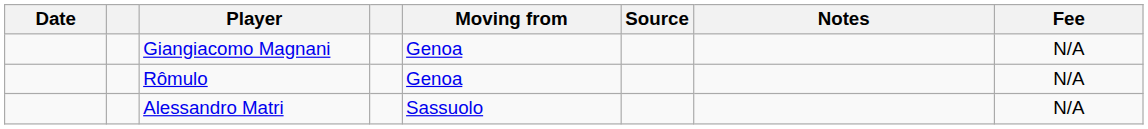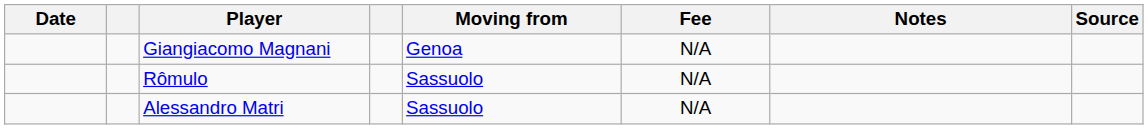columns swapped: Fee <-> Source
Rômulo | Moving from: Genoa -> Sassuolo
